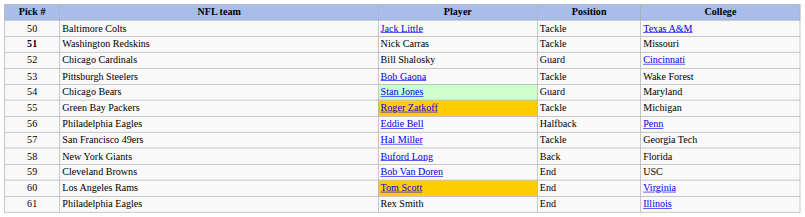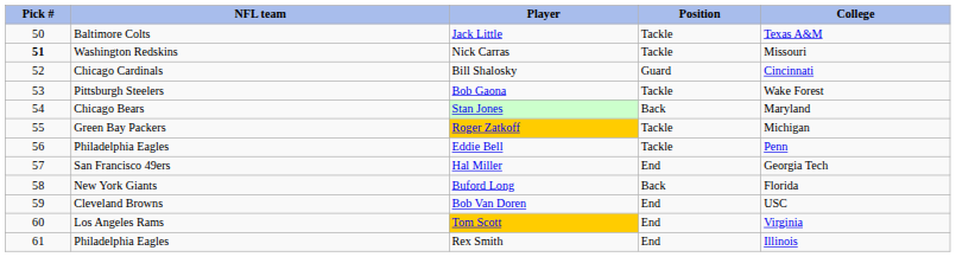Stan Jones | Position: Guard -> Back
Eddie Bell | Position: Halfback -> Tackle
Hal Miller | Position: Tackle -> End
